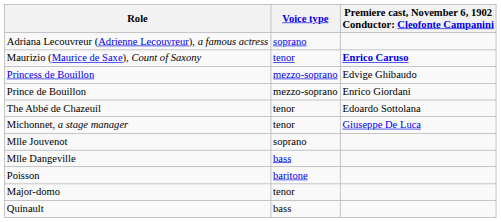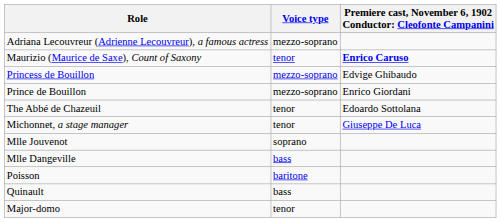Adriana Lecouvreur (Adrienne Lecouvreur), a famous actress | Voice type: soprano -> mezzo-soprano
rows swapped: Quinault <-> Major-domo
